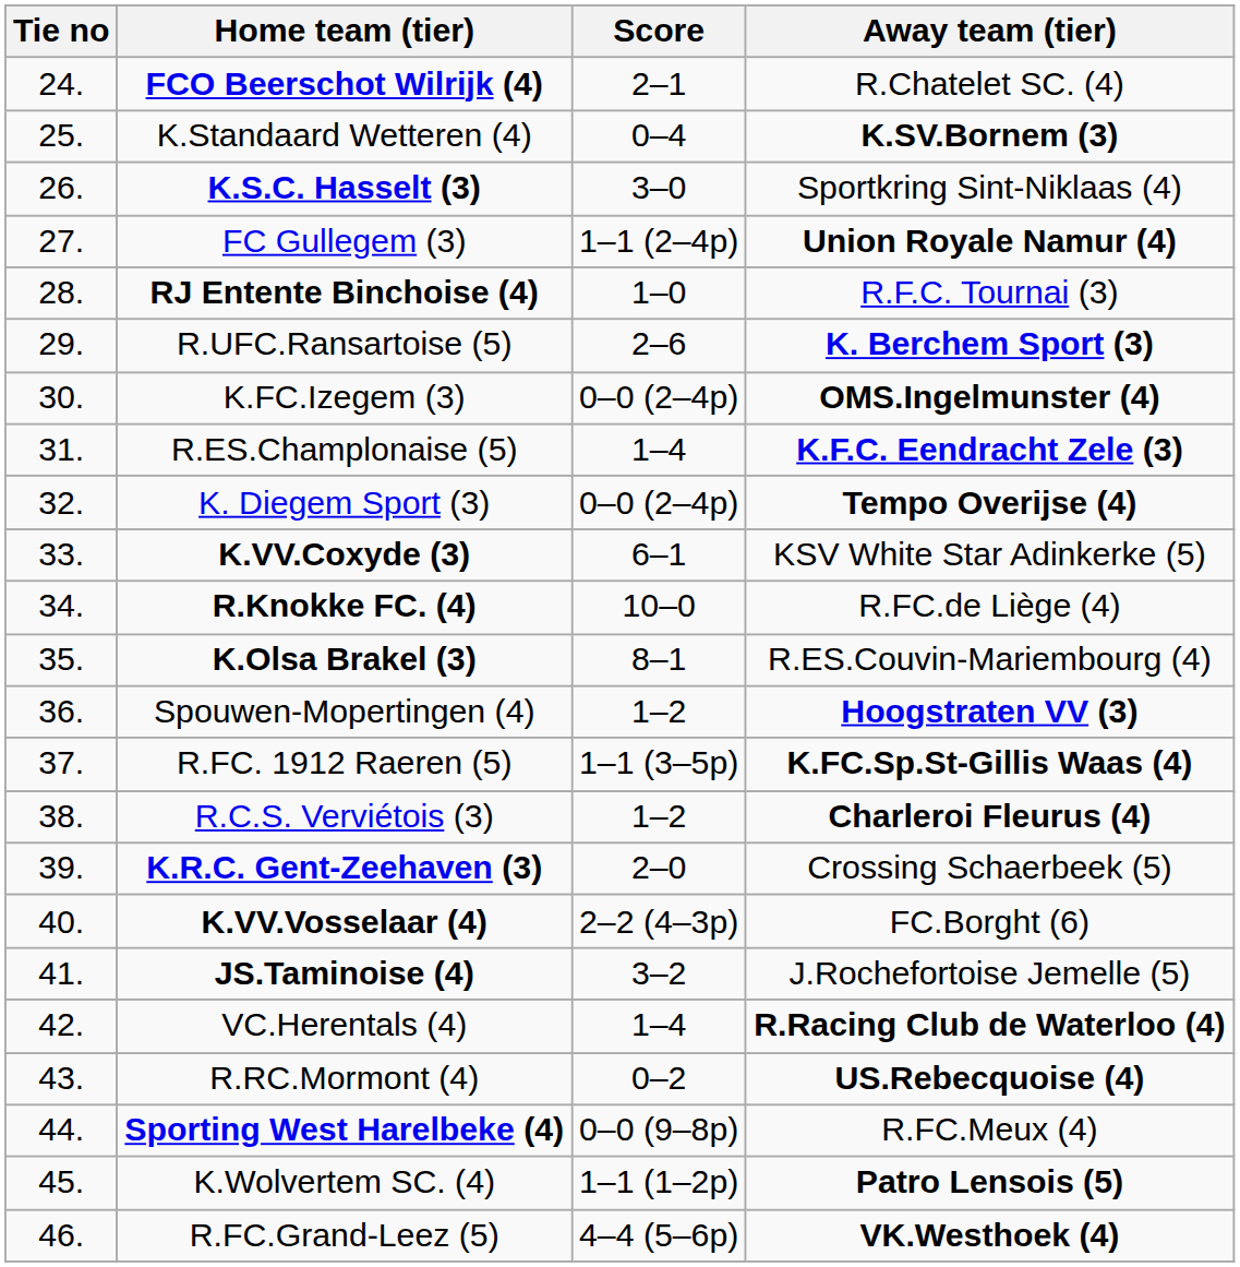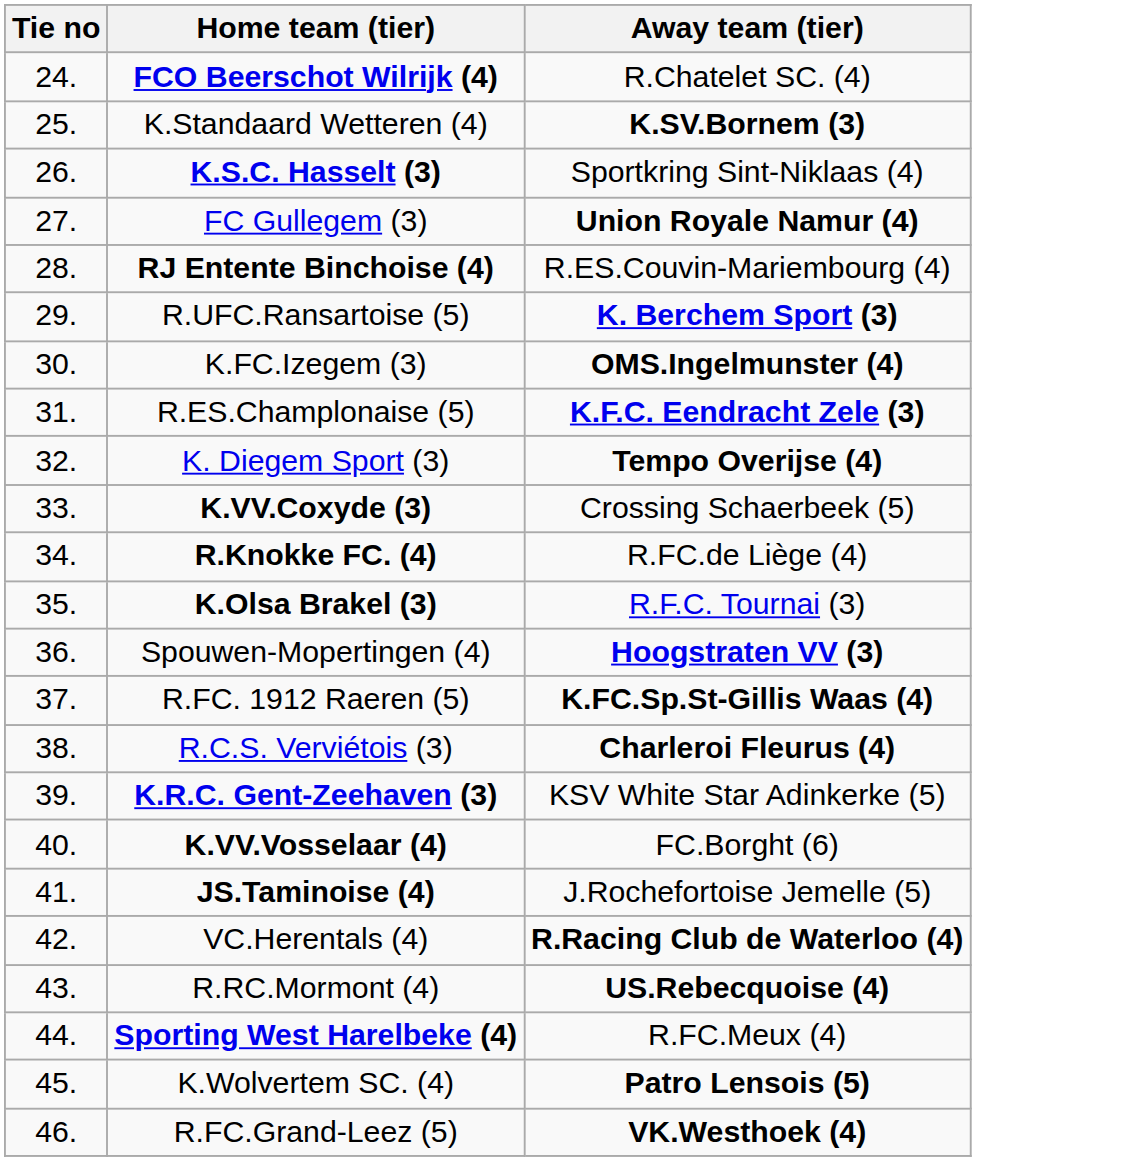- column: Score | 2–1 | 0–4 | 3–0 | 1–1 (2–4p) | 1–0 | 2–6 | 0–0 (2–4p) | 1–4 | 0–0 (2–4p) | 6–1 | 10–0 | 8–1 | 1–2 | 1–1 (3–5p) | 1–2 | 2–0 | 2–2 (4–3p) | 3–2 | 1–4 | 0–2 | 0–0 (9–8p) | 1–1 (1–2p) | 4–4 (5–6p)
RJ Entente Binchoise (4) | Away team (tier): R.F.C. Tournai (3) -> R.ES.Couvin-Mariembourg (4)
K.VV.Coxyde (3) | Away team (tier): KSV White Star Adinkerke (5) -> Crossing Schaerbeek (5)
K.Olsa Brakel (3) | Away team (tier): R.ES.Couvin-Mariembourg (4) -> R.F.C. Tournai (3)
K.R.C. Gent-Zeehaven (3) | Away team (tier): Crossing Schaerbeek (5) -> KSV White Star Adinkerke (5)
